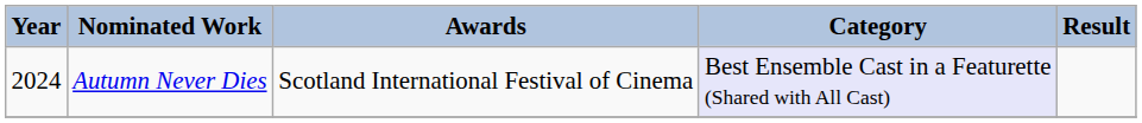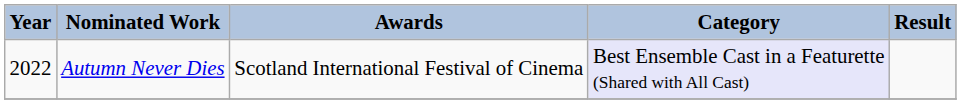Autumn Never Dies | Year: 2024 -> 2022
